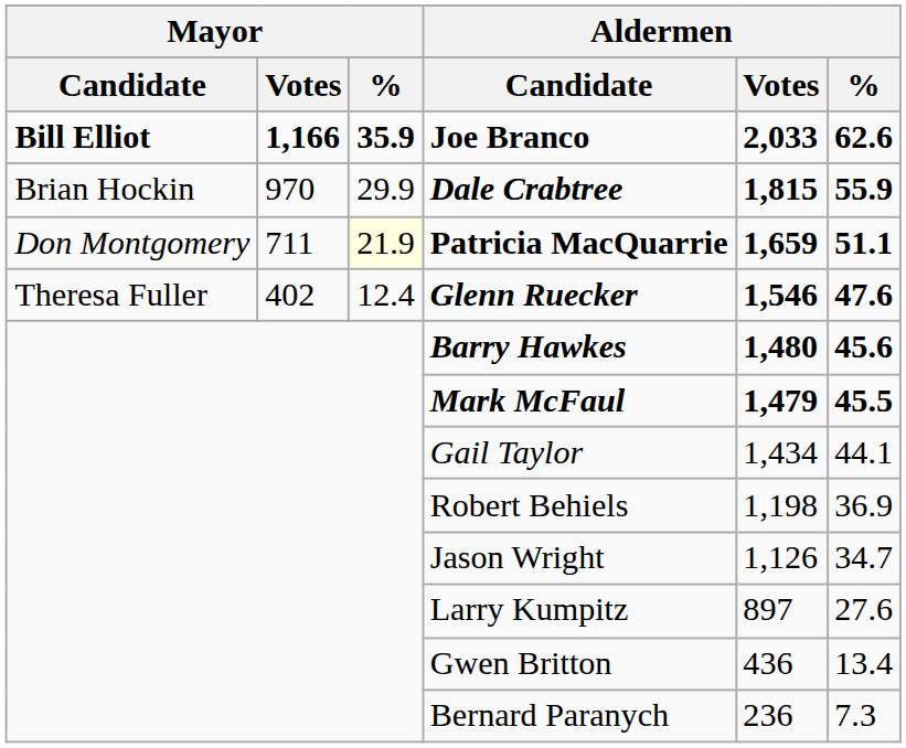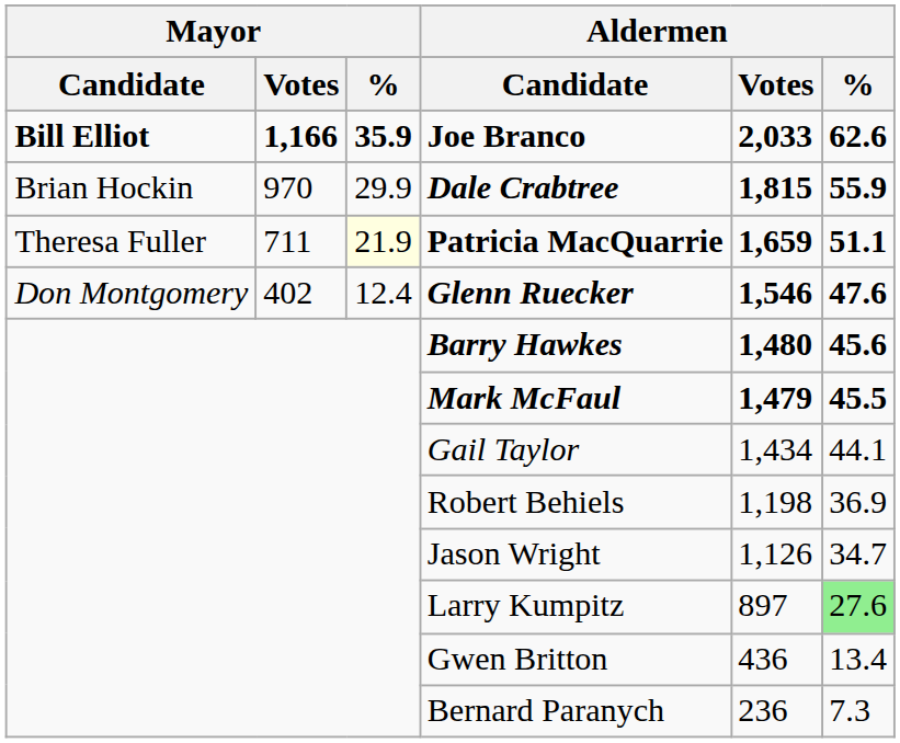Patricia MacQuarrie | Mayor / Candidate: Don Montgomery -> Theresa Fuller
Glenn Ruecker | Mayor / Candidate: Theresa Fuller -> Don Montgomery
Larry Kumpitz | Aldermen / %: no background -> lightgreen background
